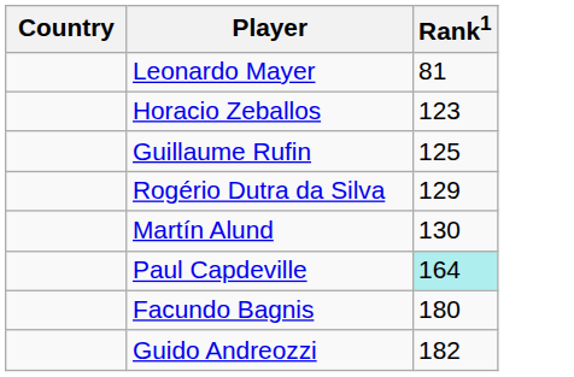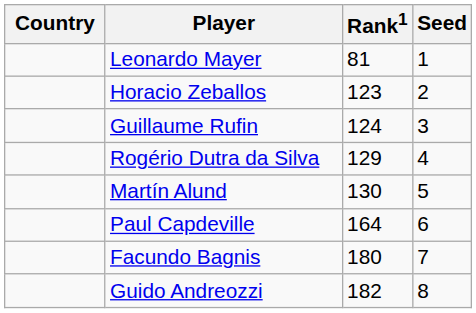+ column: Seed | 1 | 2 | 3 | 4 | 5 | 6 | 7 | 8
Guillaume Rufin | Rank1: 125 -> 124
Paul Capdeville | Rank1: paleturquoise background -> no background
